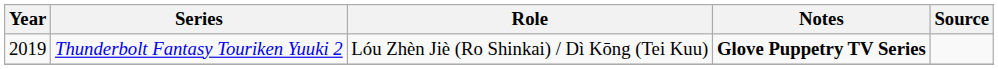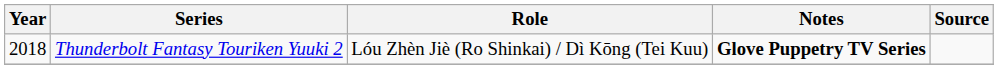Thunderbolt Fantasy Touriken Yuuki 2 | Year: 2019 -> 2018
